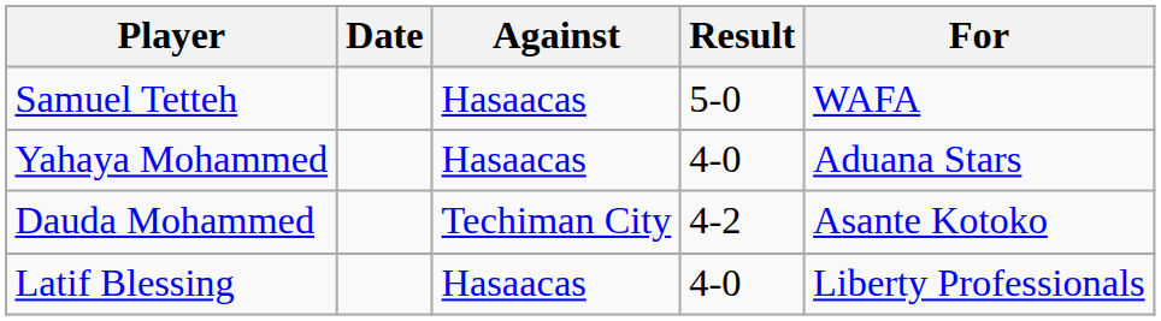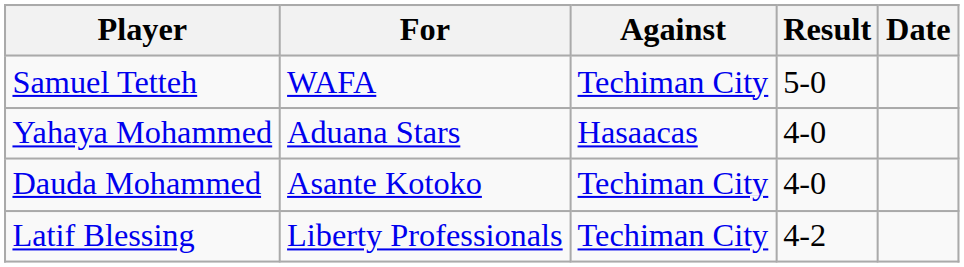columns swapped: For <-> Date
Samuel Tetteh | Against: Hasaacas -> Techiman City
Dauda Mohammed | Result: 4-2 -> 4-0
Latif Blessing | Against: Hasaacas -> Techiman City
Latif Blessing | Result: 4-0 -> 4-2
